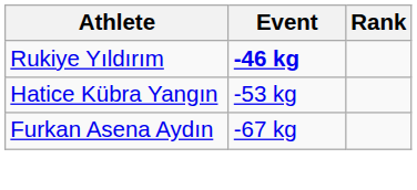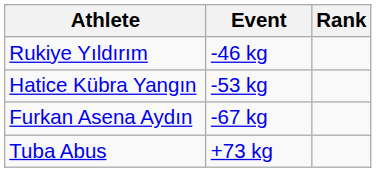Rukiye Yıldırım | Event: bold -> normal
+ row: Tuba Abus | +73 kg
